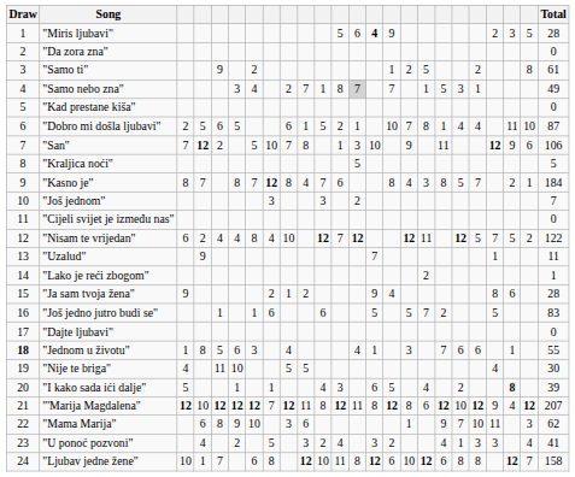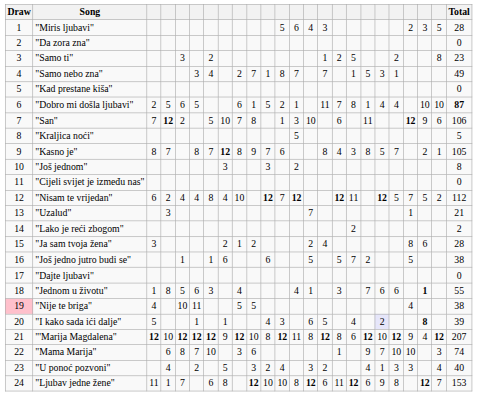"Miris ljubavi" | column 14: bold -> normal
"Miris ljubavi" | column 15: 9 -> 3
"Samo ti" | column 5: 9 -> 3
"Samo ti" | Total: 61 -> 23
"Samo nebo zna" | column 13: lightgrey background -> no background
"Dobro mi došla ljubavi" | column 15: 10 -> 11
"Dobro mi došla ljubavi" | column 22: 11 -> 10
"Dobro mi došla ljubavi" | Total: normal -> bold
"San" | column 16: 9 -> 6
"Kasno je" | column 10: 4 -> 9
"Kasno je" | Total: 184 -> 105
"Još jednom" | Total: 7 -> 8
"Nisam te vrijedan" | Total: 122 -> 112
"Uzalud" | column 4: 9 -> 3
"Uzalud" | Total: 11 -> 21
"Lako je reći zbogom" | Total: 1 -> 2
"Ja sam tvoja žena" | column 3: 9 -> 3
"Ja sam tvoja žena" | column 14: 9 -> 2
"Još jedno jutro budi se" | Total: 83 -> 38
"Jednom u životu" | Draw: bold -> normal
"Jednom u životu" | column 22: normal -> bold
"Nije te briga" | Draw: no background -> pink background
"Nije te briga" | column 5: 11 -> 10
"Nije te briga" | column 6: 10 -> 11
"Nije te briga" | Total: 30 -> 38
"I kako sada ići dalje" | column 19: no background -> lavender background
"'Marija Magdalena" | column 8: 7 -> 9
"'Marija Magdalena" | column 10: 11 -> 10
"Mama Marija" | column 6: 9 -> 7
"Mama Marija" | column 21: 11 -> 10
"Mama Marija" | Total: 62 -> 74
"U ponoć pozvoni" | Total: 41 -> 40
"Ljubav jedne žene" | column 3: 10 -> 11
"Ljubav jedne žene" | column 12: 11 -> 10
"Ljubav jedne žene" | column 16: 10 -> 11
"Ljubav jedne žene" | column 19: 8 -> 9
"Ljubav jedne žene" | Total: 158 -> 153
